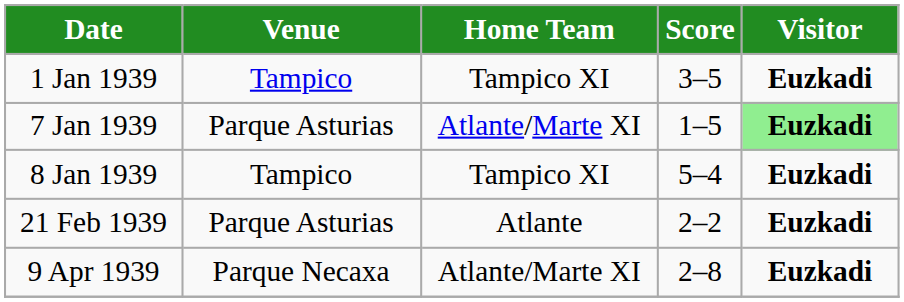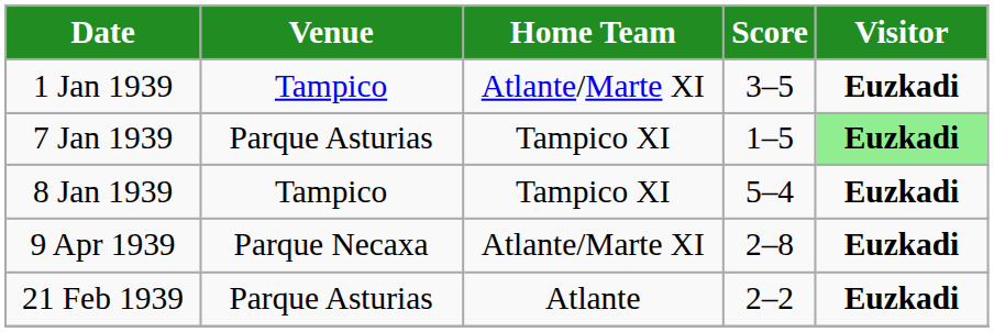1 Jan 1939 | Home Team: Tampico XI -> Atlante/Marte XI
7 Jan 1939 | Home Team: Atlante/Marte XI -> Tampico XI
rows swapped: 21 Feb 1939 <-> 9 Apr 1939
